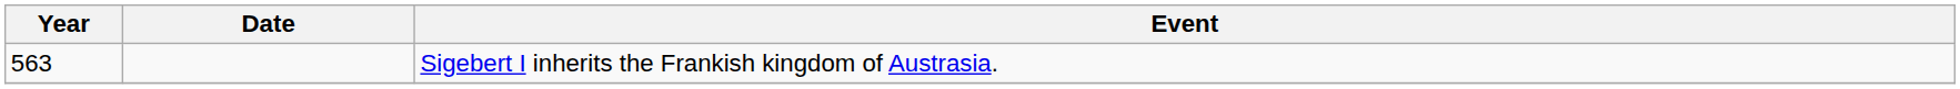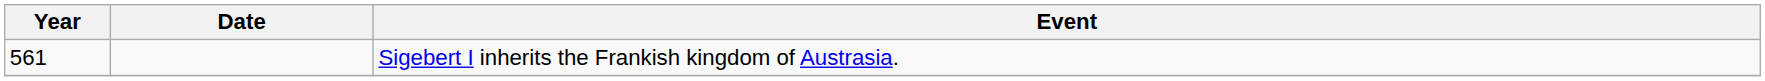Sigebert I inherits the Frankish kingdom of Austrasia. | Year: 563 -> 561
